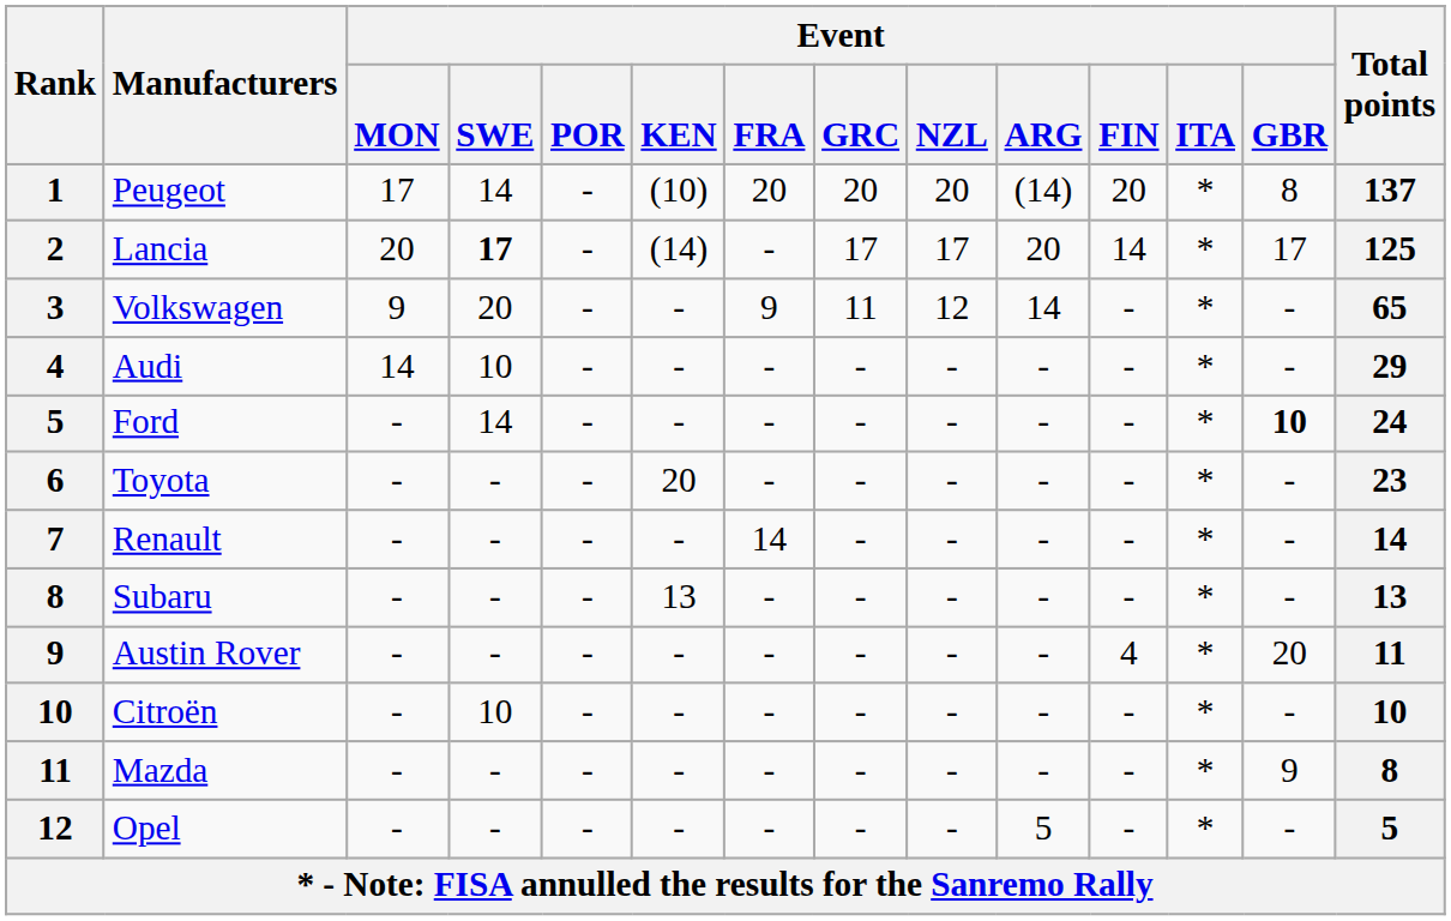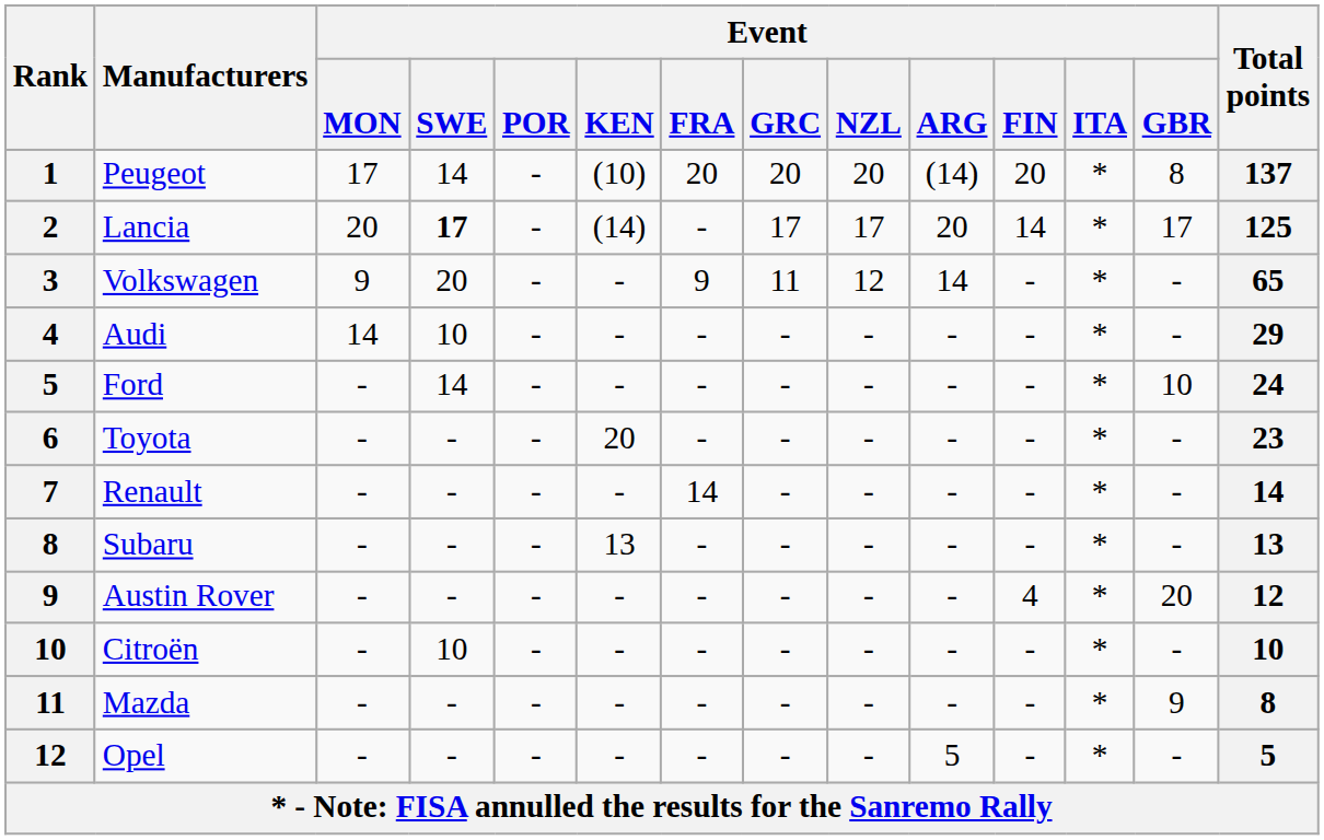Ford | Event / GBR: bold -> normal
Austin Rover | Total points: 11 -> 12
